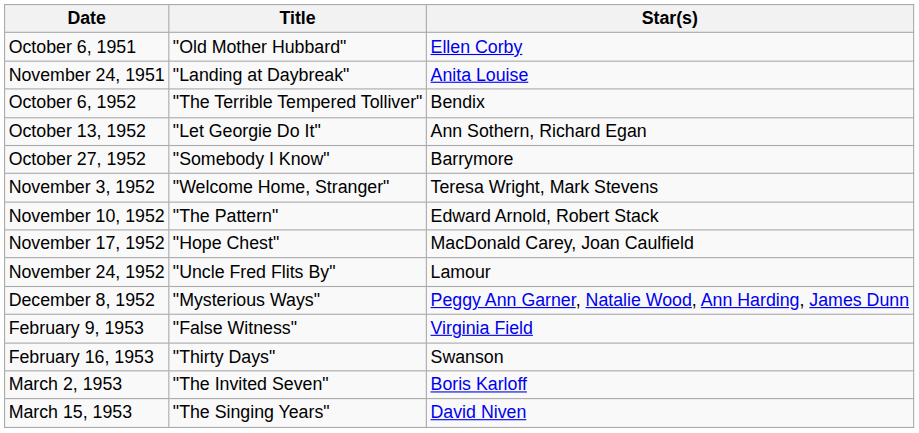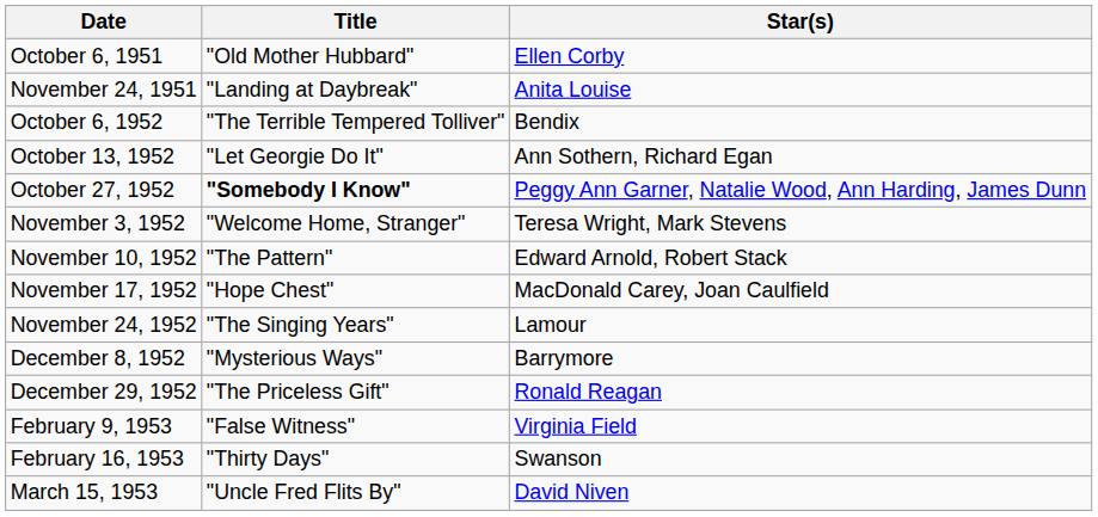October 27, 1952 | Title: normal -> bold
October 27, 1952 | Star(s): Barrymore -> Peggy Ann Garner, Natalie Wood, Ann Harding, James Dunn
November 24, 1952 | Title: "Uncle Fred Flits By" -> "The Singing Years"
December 8, 1952 | Star(s): Peggy Ann Garner, Natalie Wood, Ann Harding, James Dunn -> Barrymore
+ row: December 29, 1952 | "The Priceless Gift" | Ronald Reagan
- row: March 2, 1953 | "The Invited Seven" | Boris Karloff
March 15, 1953 | Title: "The Singing Years" -> "Uncle Fred Flits By"
